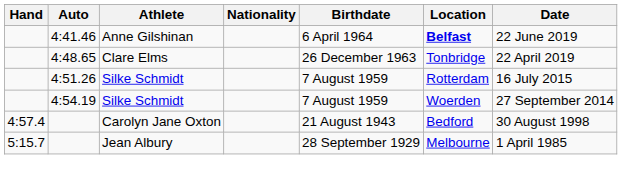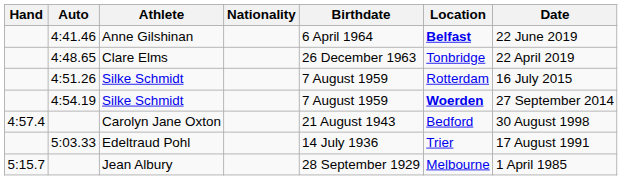4:54.19 | Location: normal -> bold
+ row: 5:03.33 | Edeltraud Pohl | 14 July 1936 | Trier | 17 August 1991
